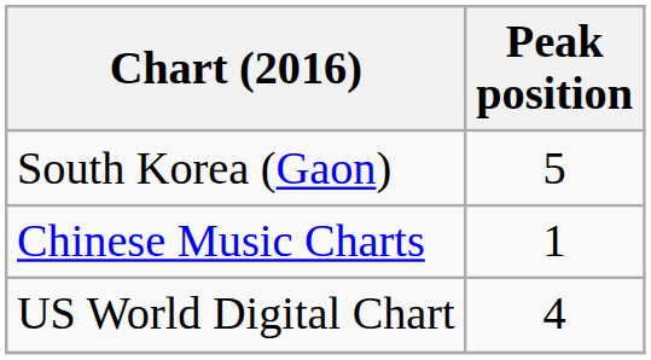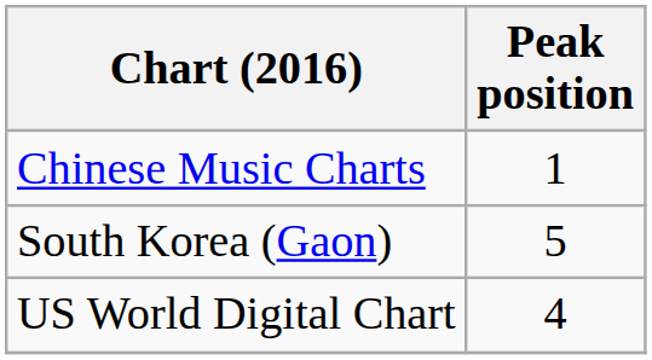rows swapped: South Korea (Gaon) <-> Chinese Music Charts
